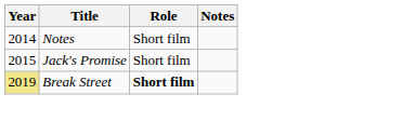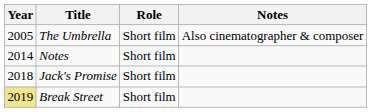+ row: 2005 | The Umbrella | Short film | Also cinematographer & composer
Jack's Promise | Year: 2015 -> 2018
Break Street | Role: bold -> normal
